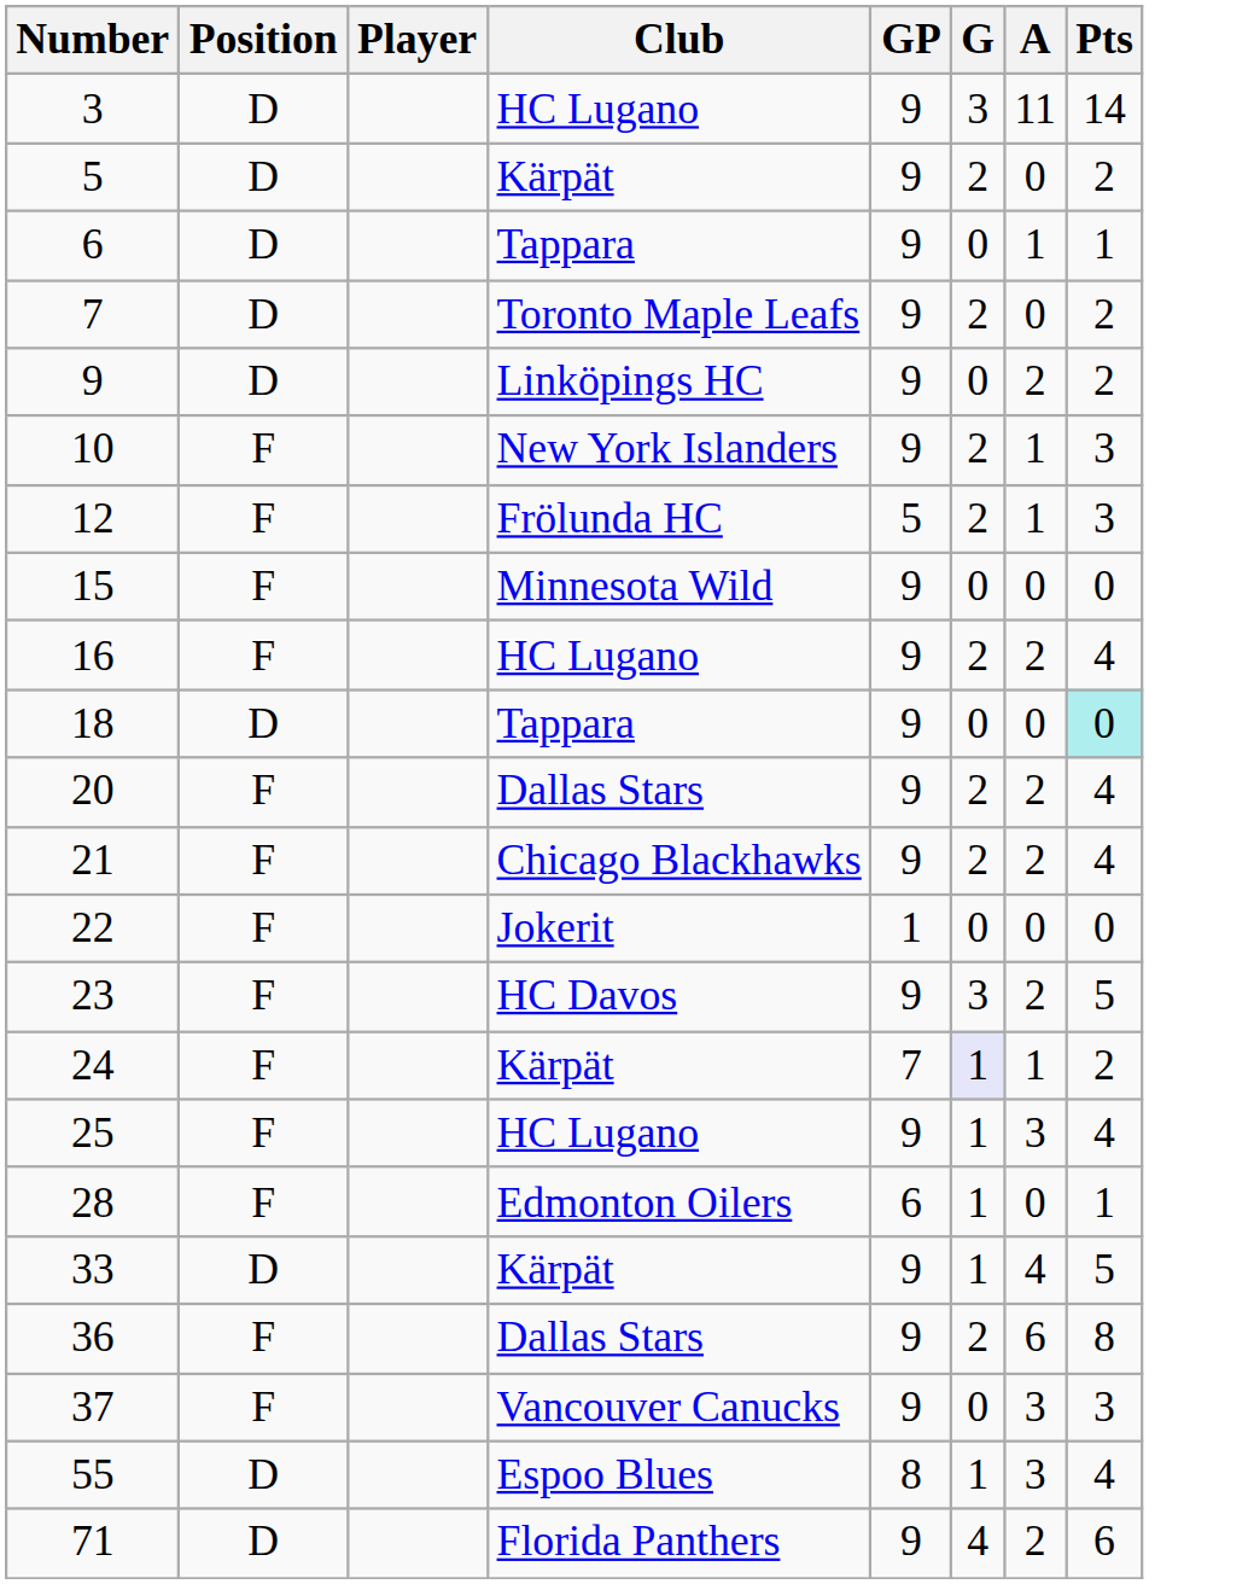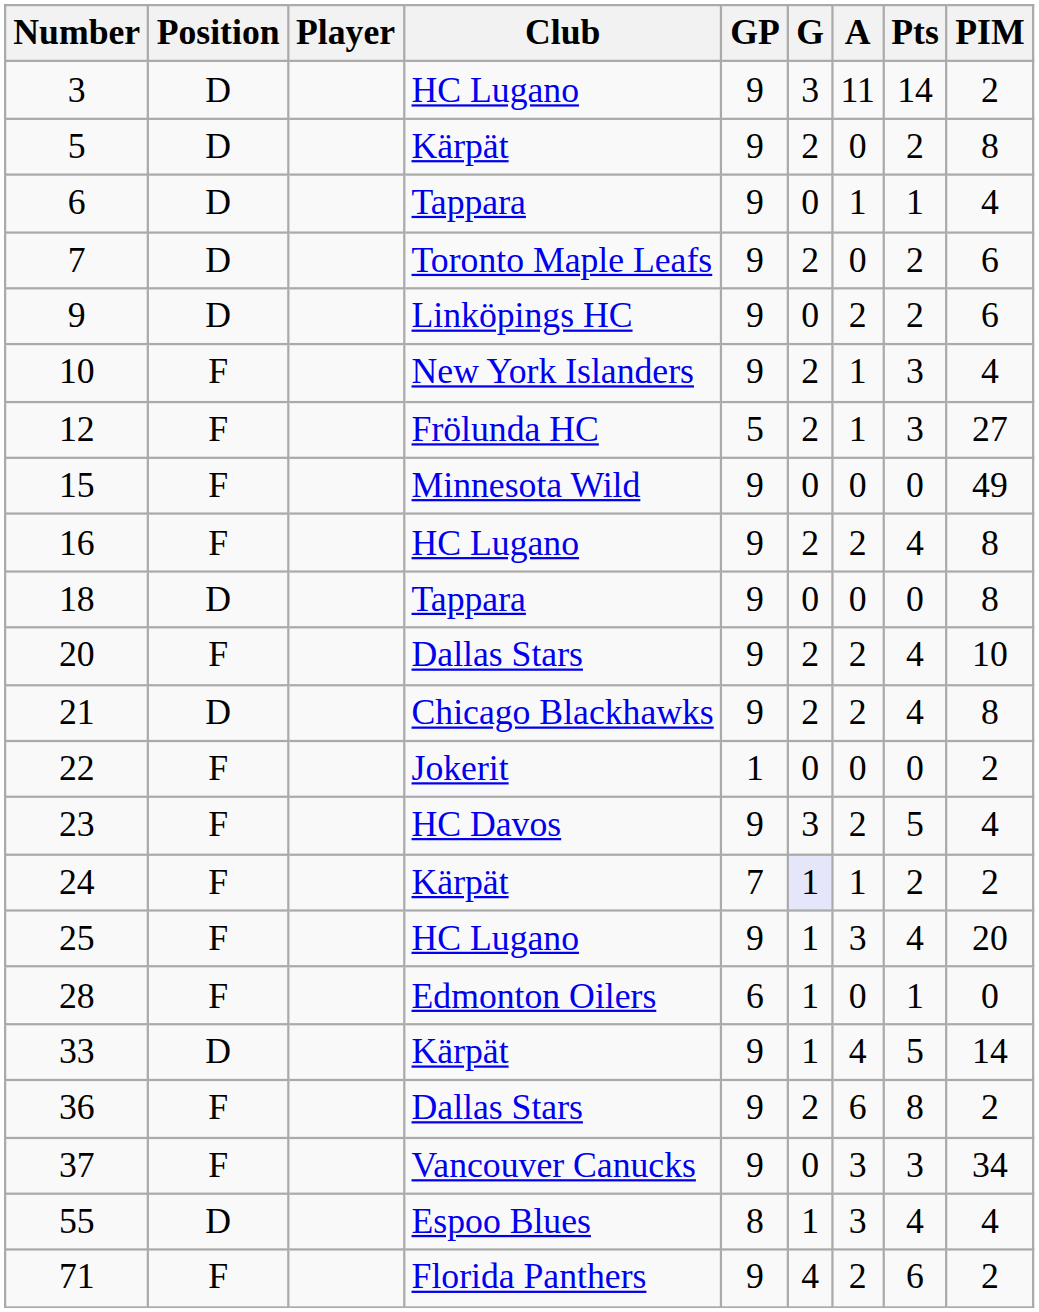+ column: PIM | 2 | 8 | 4 | 6 | 6 | 4 | 27 | 49 | 8 | 8 | 10 | 8 | 2 | 4 | 2 | 20 | 0 | 14 | 2 | 34 | 4 | 2
18 | Pts: paleturquoise background -> no background
21 | Position: F -> D
71 | Position: D -> F
